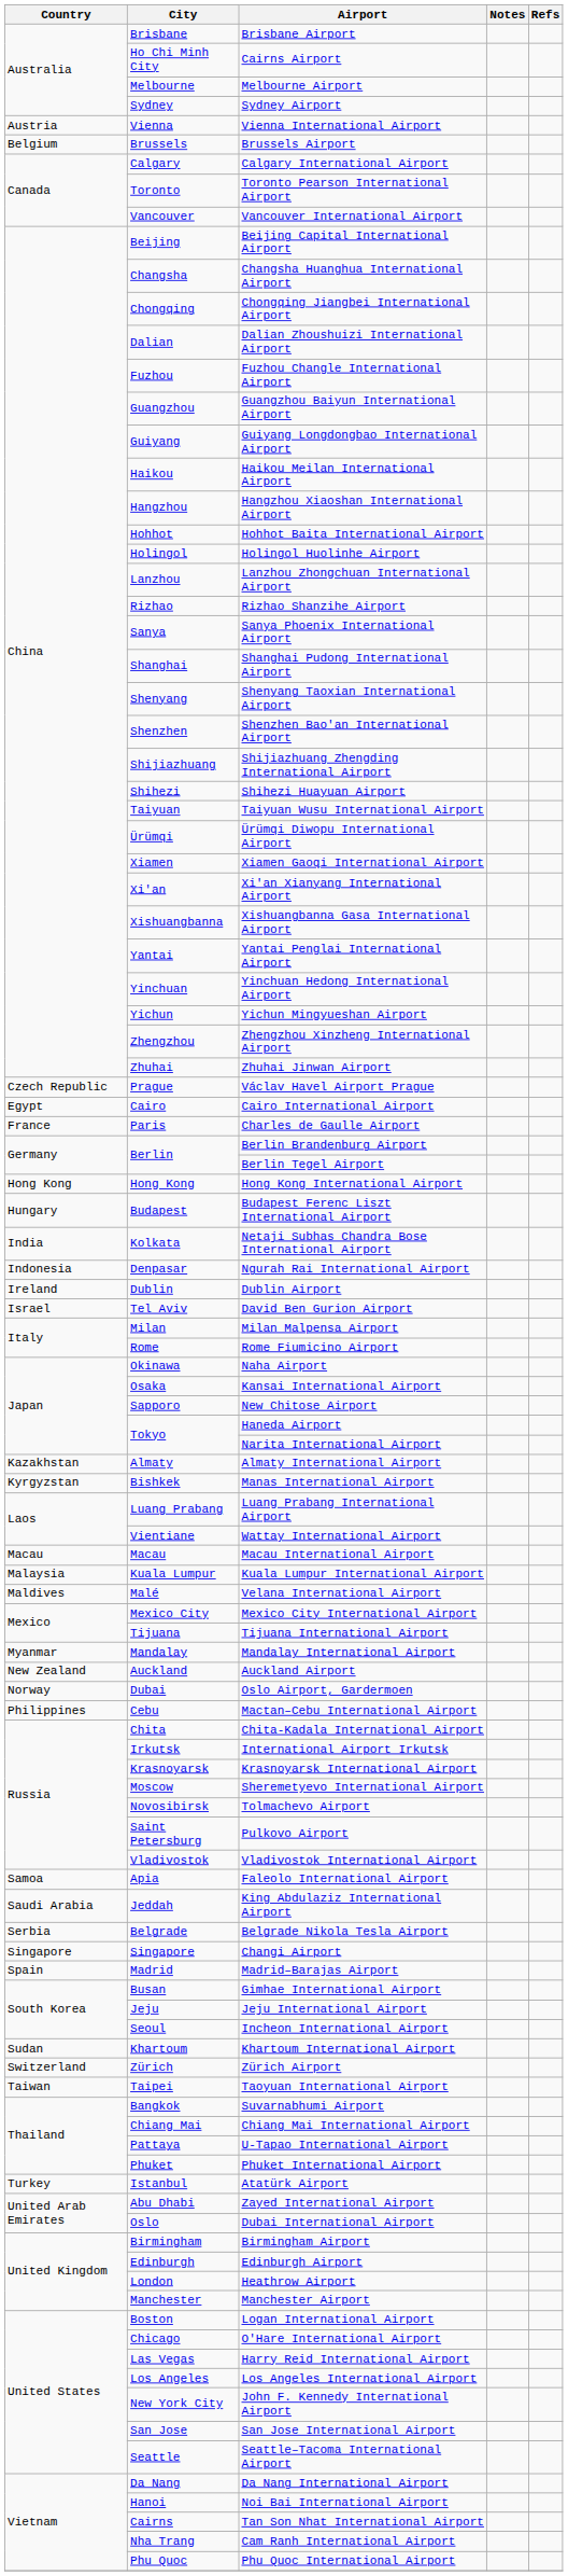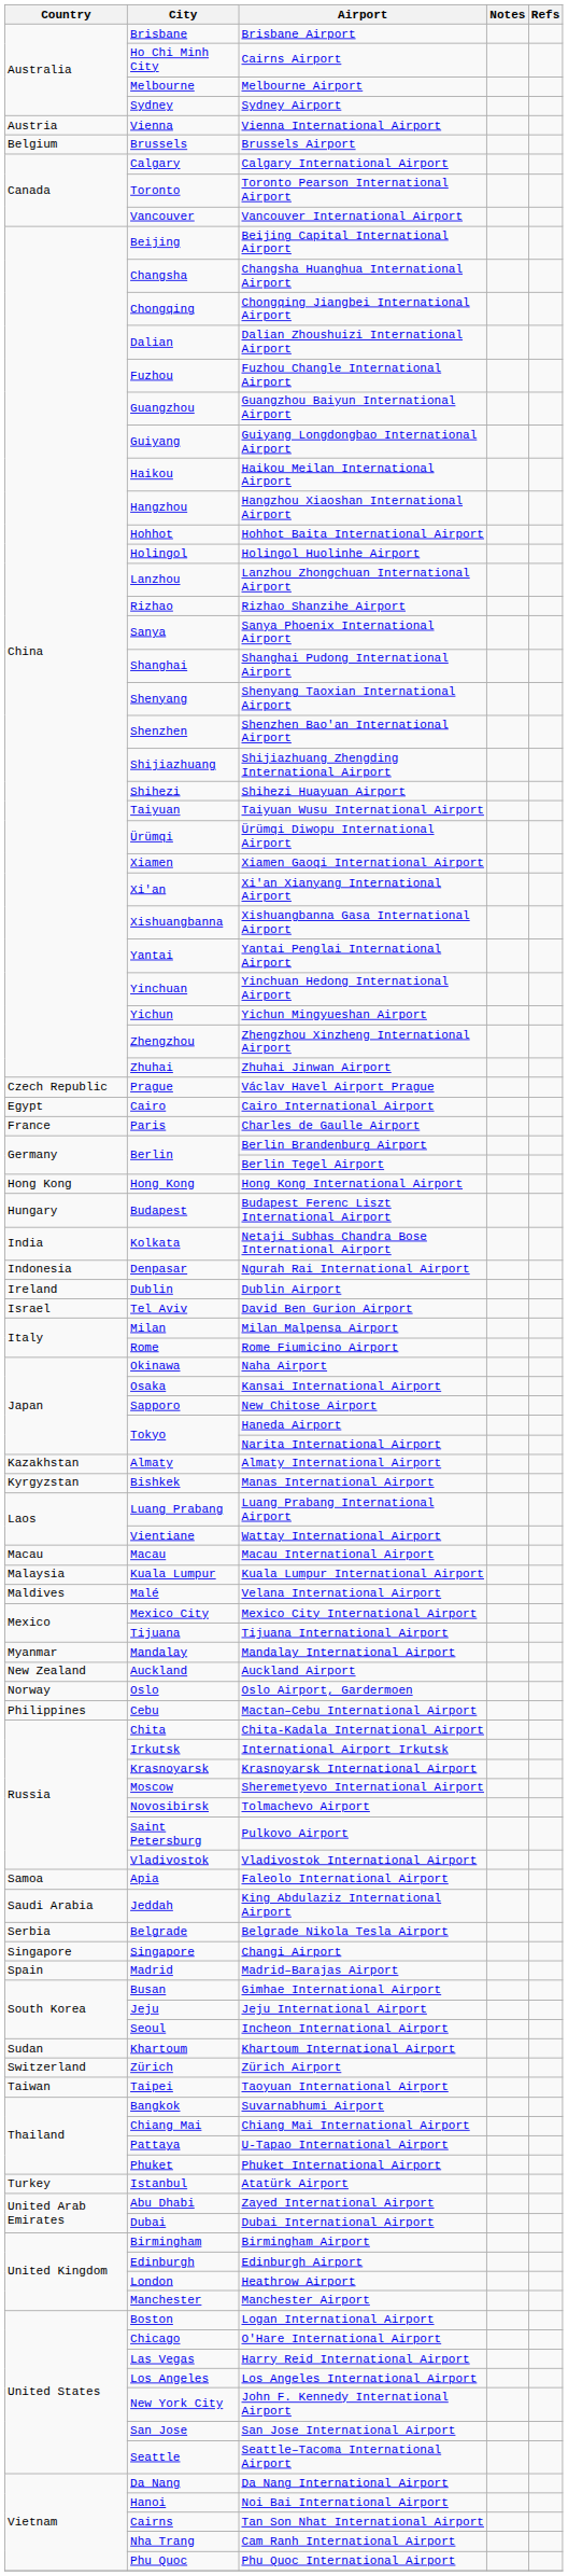Oslo Airport, Gardermoen | City: Dubai -> Oslo
Dubai International Airport | City: Oslo -> Dubai
